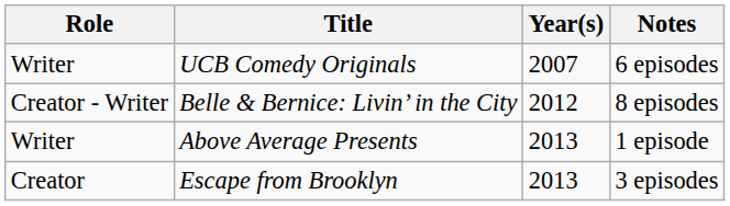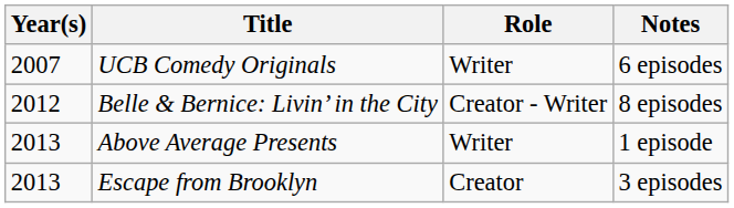columns swapped: Year(s) <-> Role
